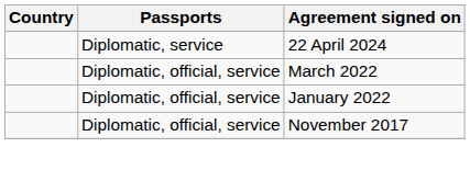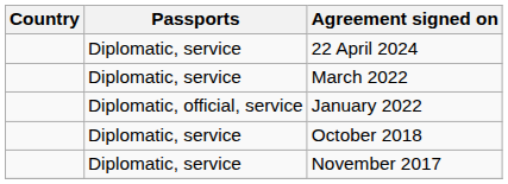March 2022 | Passports: Diplomatic, official, service -> Diplomatic, service
+ row: Diplomatic, service | October 2018
November 2017 | Passports: Diplomatic, official, service -> Diplomatic, service
